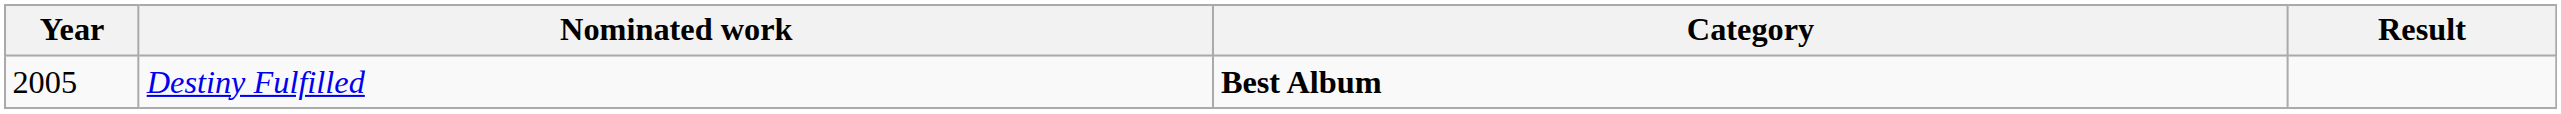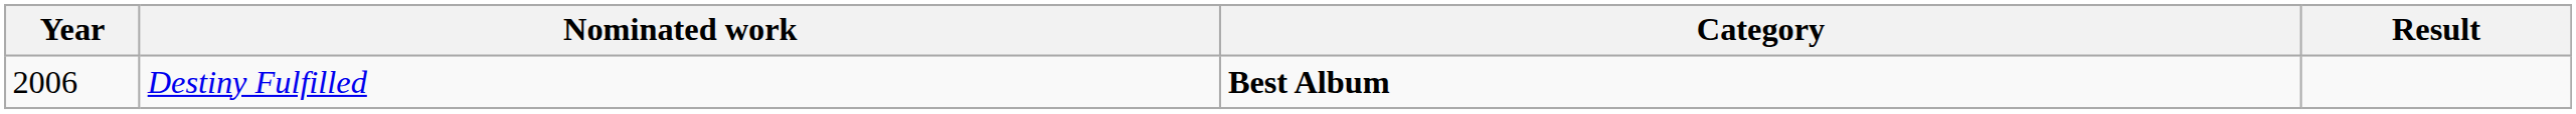Destiny Fulfilled | Year: 2005 -> 2006
